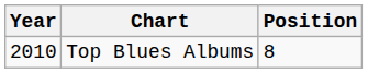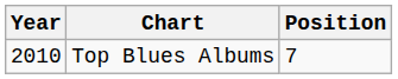Top Blues Albums | Position: 8 -> 7
